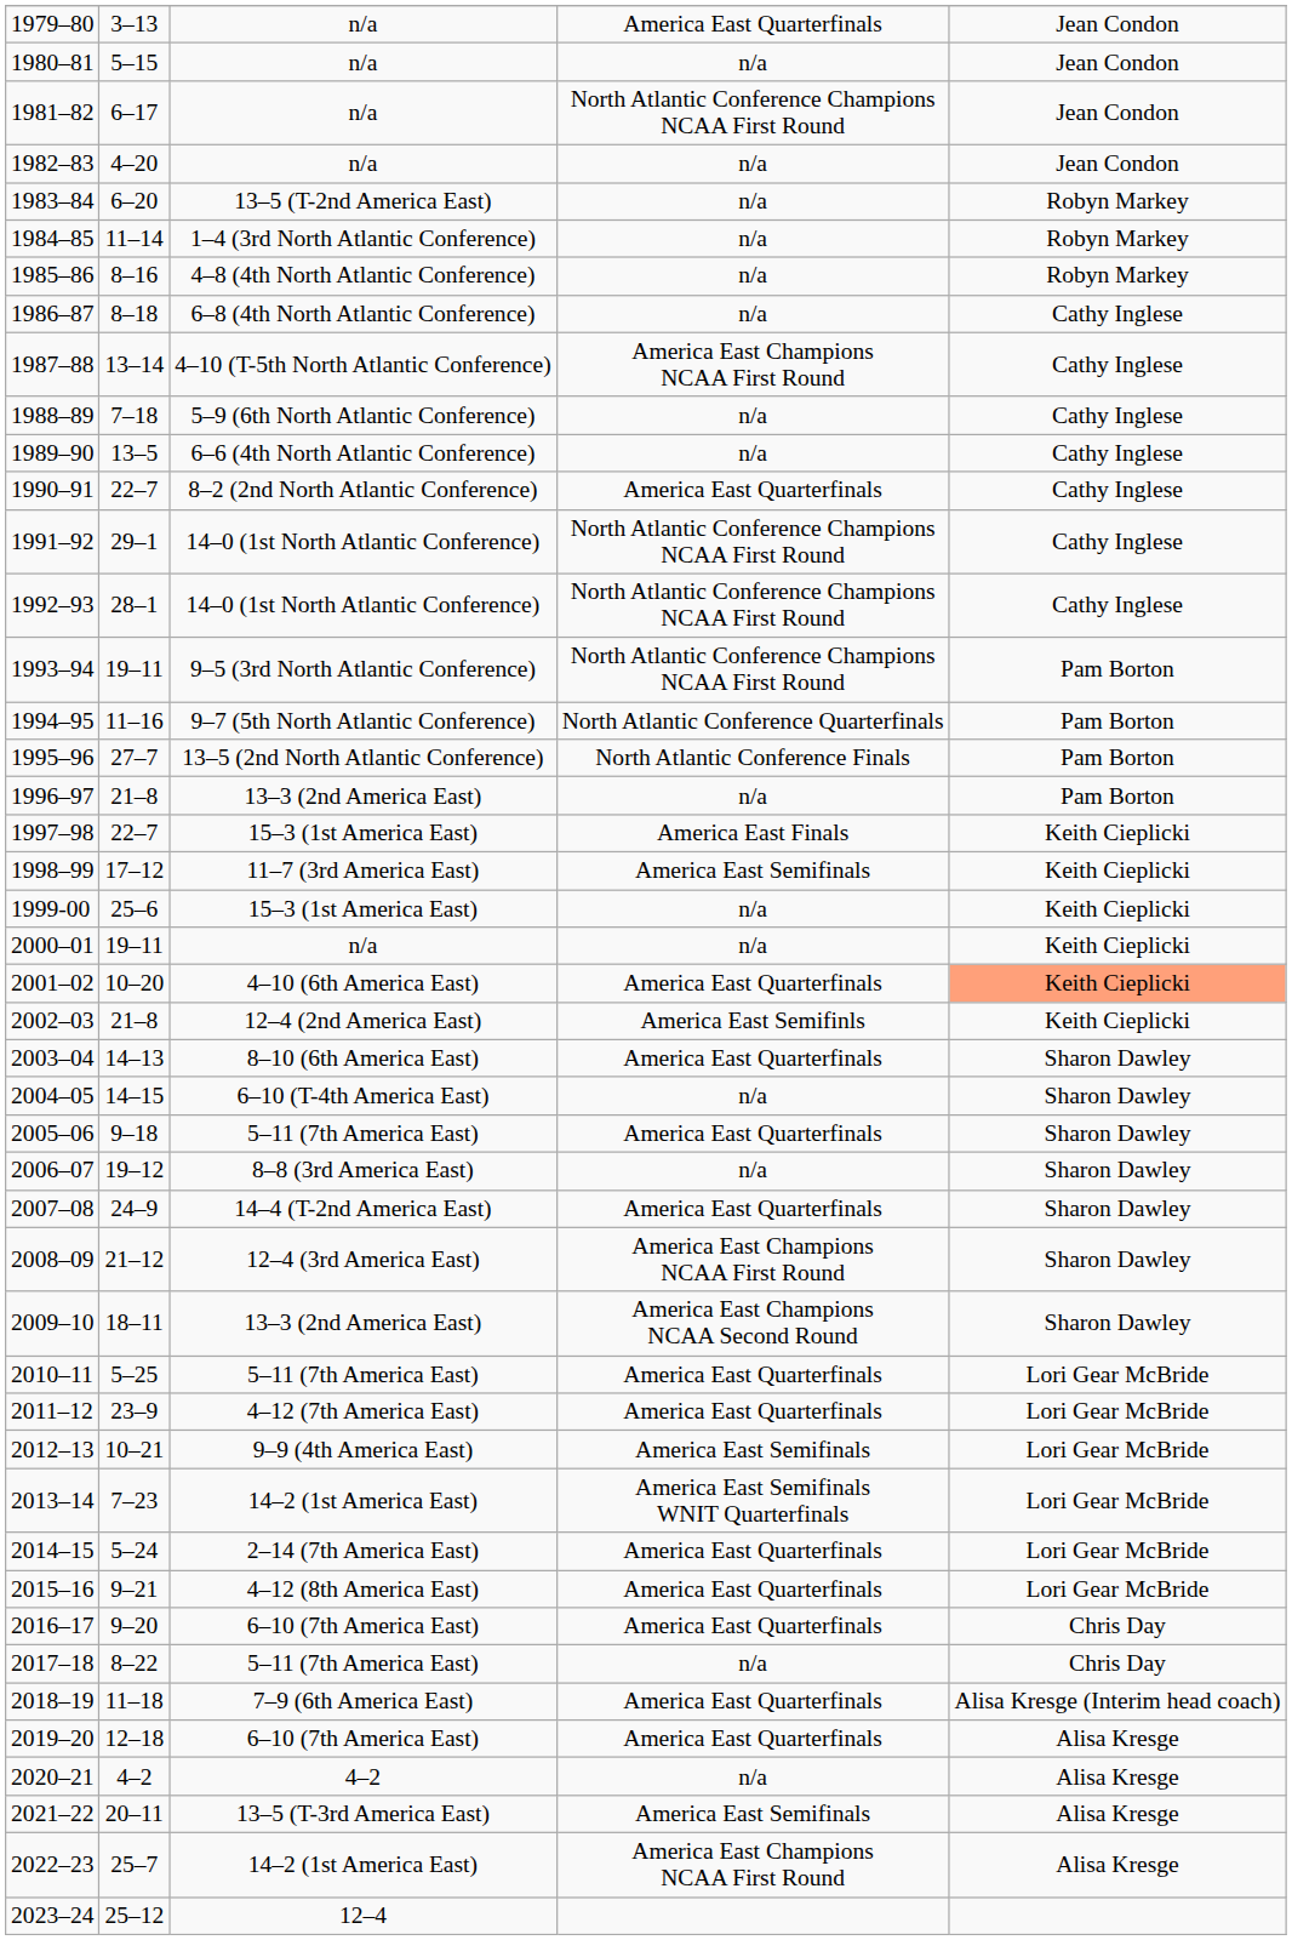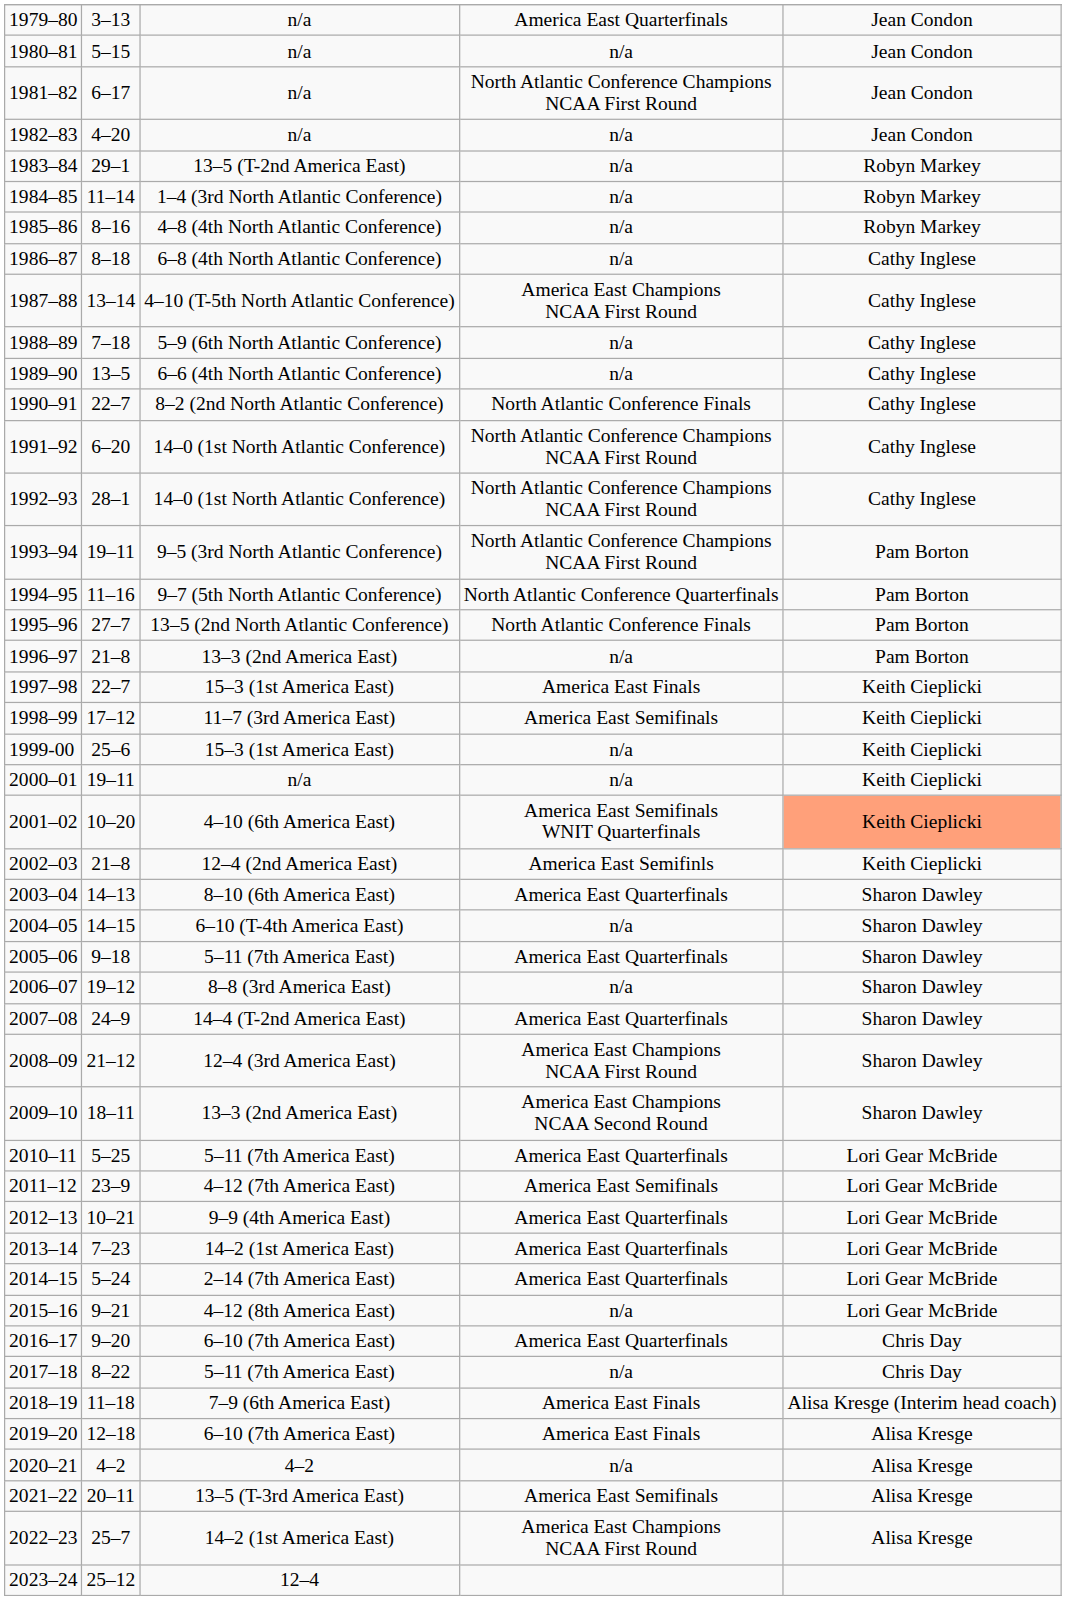1983–84 | column 2: 6–20 -> 29–1
1990–91 | column 4: America East Quarterfinals -> North Atlantic Conference Finals
1991–92 | column 2: 29–1 -> 6–20
2001–02 | column 4: America East Quarterfinals -> America East Semifinals WNIT Quarterfinals
2011–12 | column 4: America East Quarterfinals -> America East Semifinals
2012–13 | column 4: America East Semifinals -> America East Quarterfinals
2013–14 | column 4: America East Semifinals WNIT Quarterfinals -> America East Quarterfinals
2015–16 | column 4: America East Quarterfinals -> n/a
2018–19 | column 4: America East Quarterfinals -> America East Finals
2019–20 | column 4: America East Quarterfinals -> America East Finals
